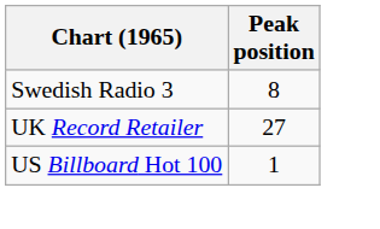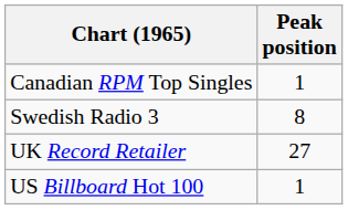+ row: Canadian RPM Top Singles | 1
